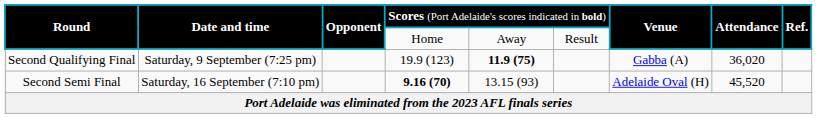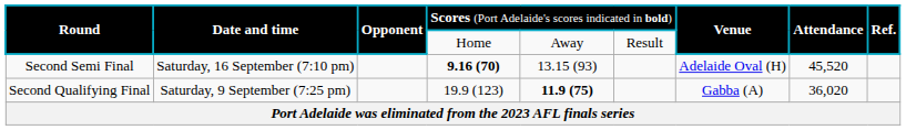rows swapped: Second Qualifying Final <-> Second Semi Final
